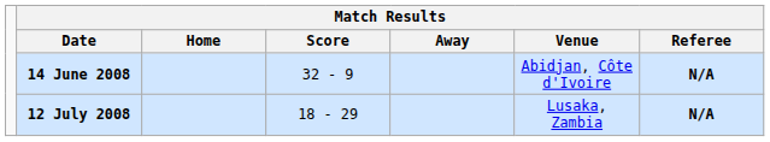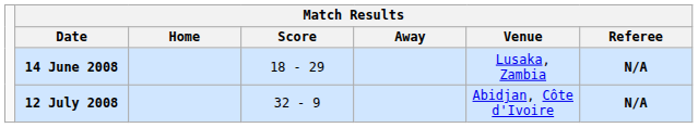14 June 2008 | Match Results / Score: 32 - 9 -> 18 - 29
14 June 2008 | Match Results / Venue: Abidjan, Côte d'Ivoire -> Lusaka, Zambia
12 July 2008 | Match Results / Score: 18 - 29 -> 32 - 9
12 July 2008 | Match Results / Venue: Lusaka, Zambia -> Abidjan, Côte d'Ivoire
